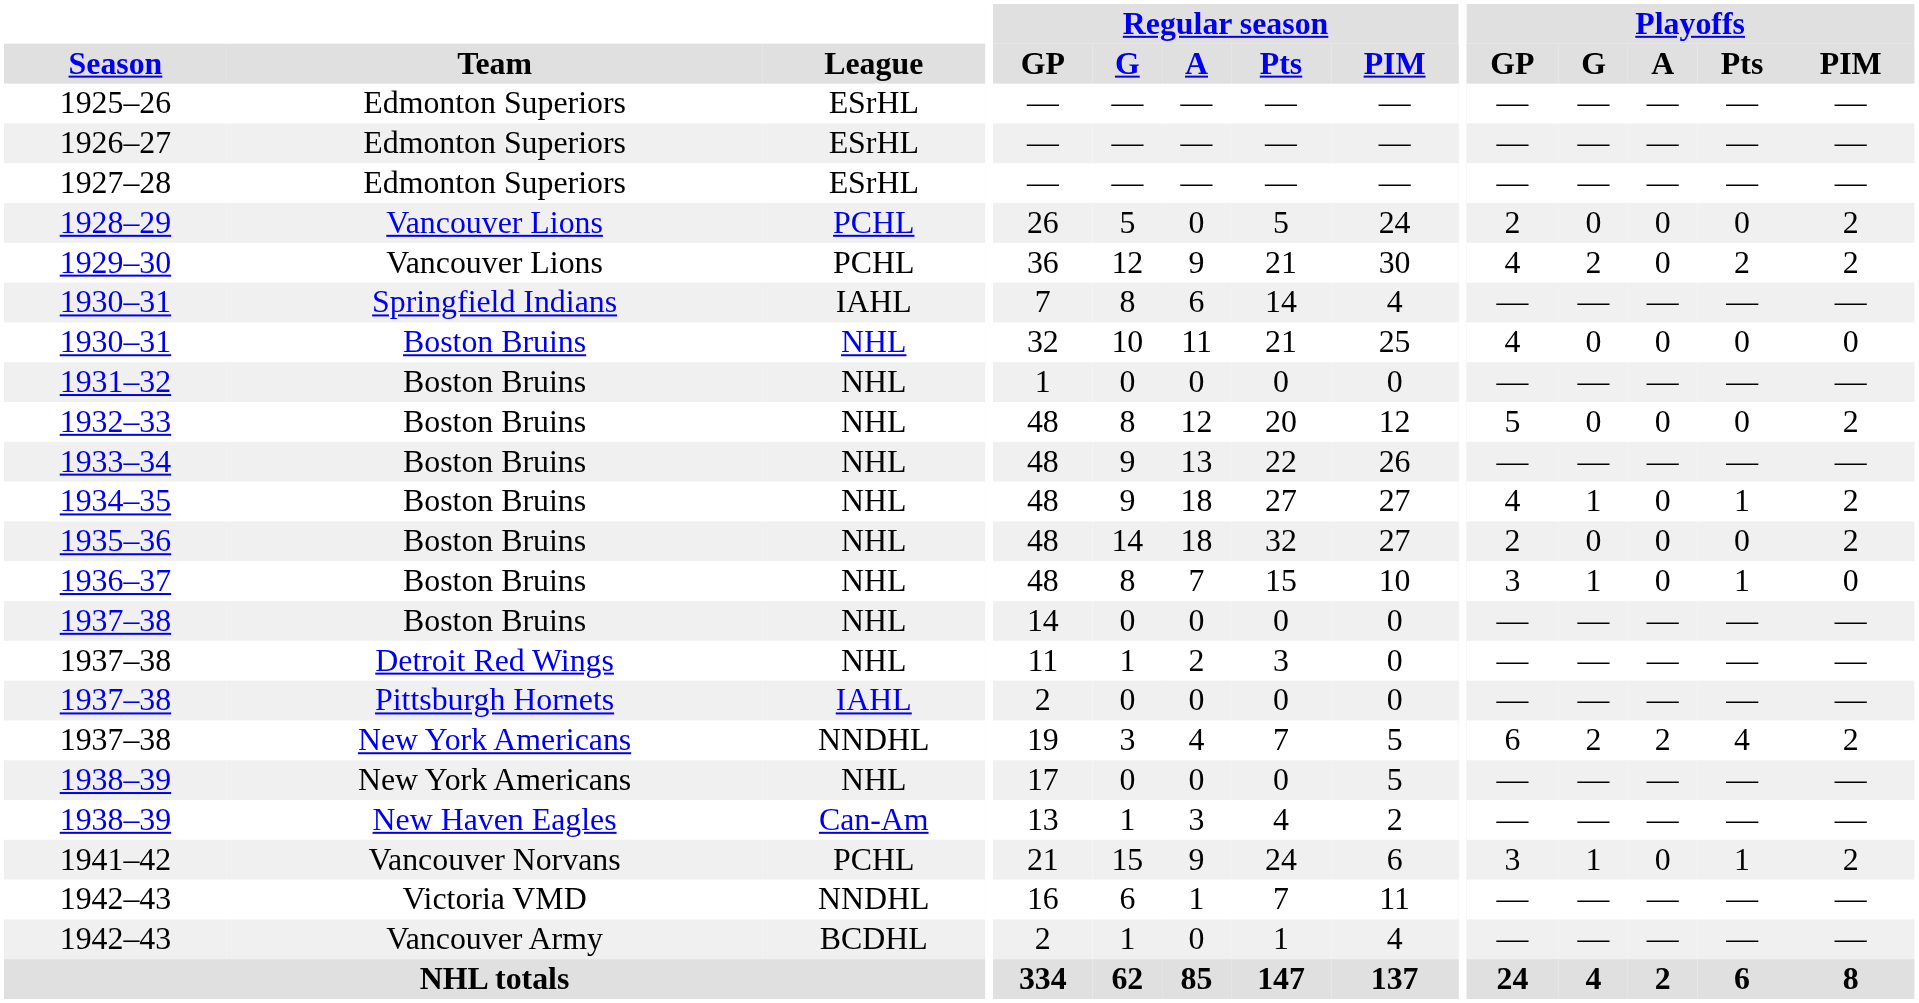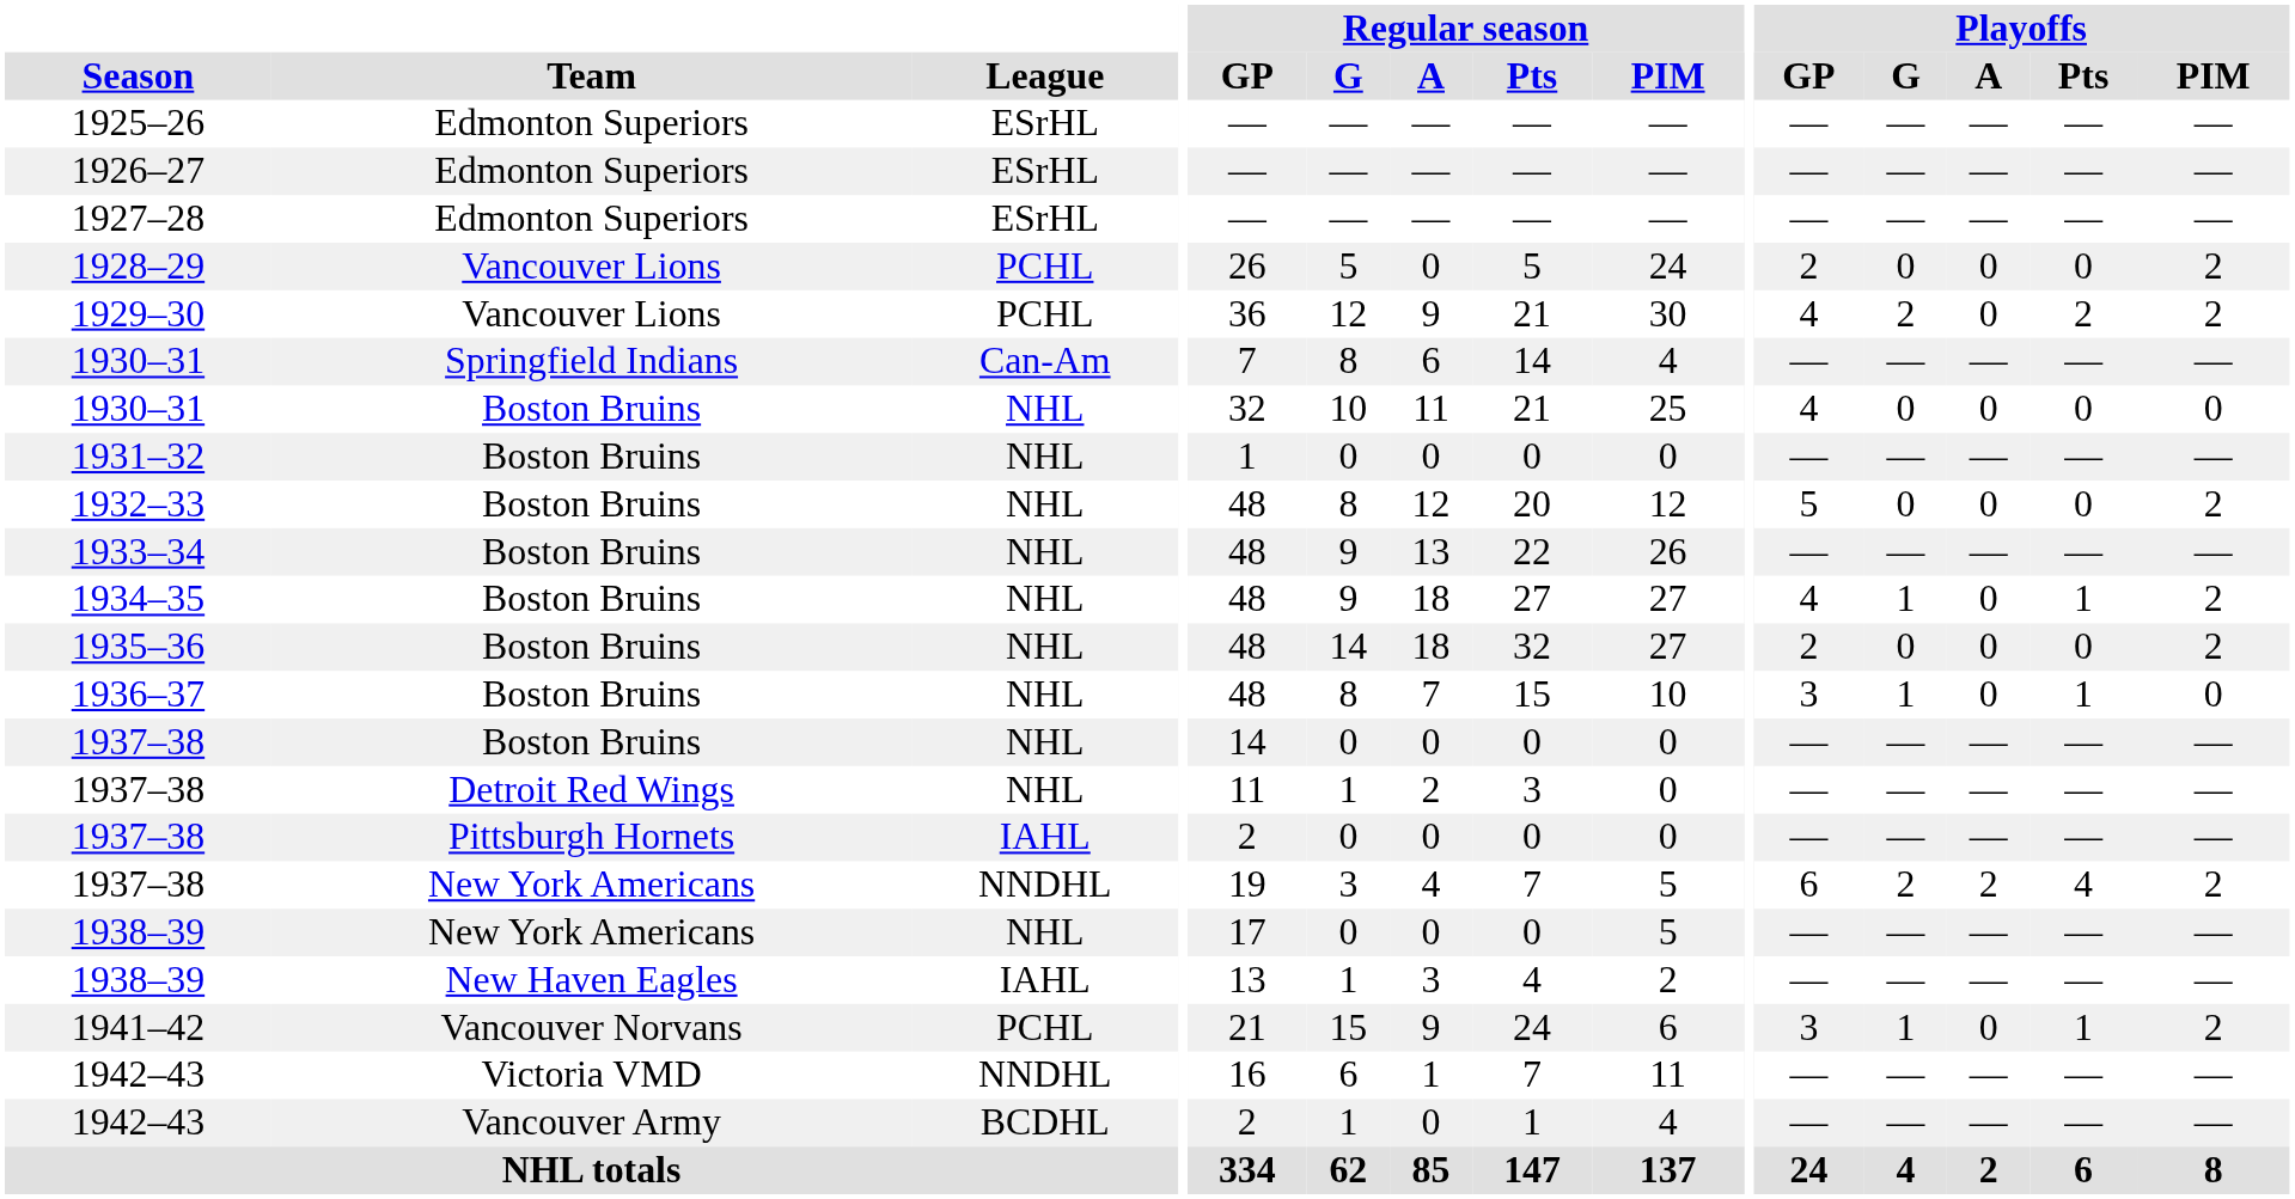1930–31 / Springfield Indians | League: IAHL -> Can-Am
1938–39 / New Haven Eagles | League: Can-Am -> IAHL
